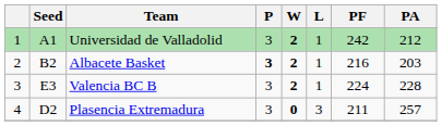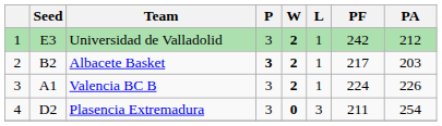Universidad de Valladolid | Seed: A1 -> E3
Albacete Basket | PF: 216 -> 217
Valencia BC B | Seed: E3 -> A1
Valencia BC B | PA: 228 -> 226
Plasencia Extremadura | PA: 257 -> 254
